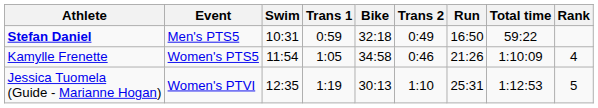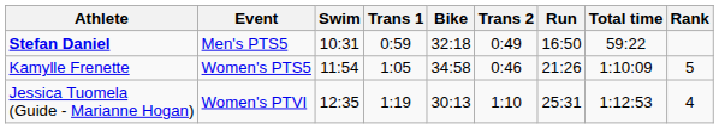Kamylle Frenette | Rank: 4 -> 5
Jessica Tuomela (Guide - Marianne Hogan) | Rank: 5 -> 4
